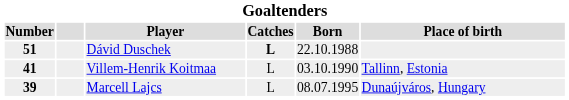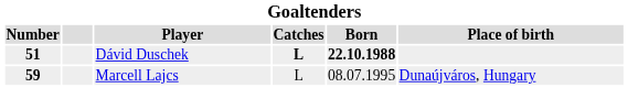Dávid Duschek | Born: normal -> bold
- row: 41 | Villem-Henrik Koitmaa | L | 03.10.1990 | Tallinn, Estonia
Marcell Lajcs | Number: 39 -> 59
